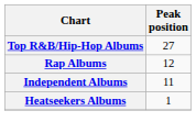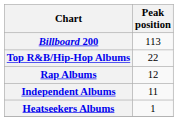+ row: Billboard 200 | 113
Top R&B/Hip-Hop Albums | Peak position: 27 -> 22
